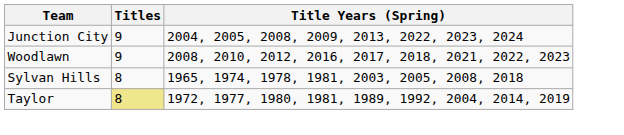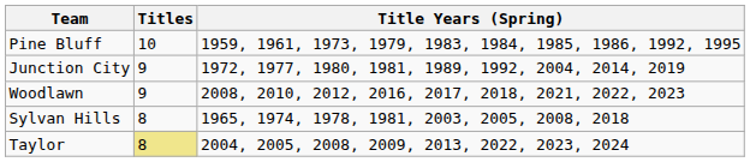+ row: Pine Bluff | 10 | 1959, 1961, 1973, 1979, 1983, 1984, 1985, 1986, 1992, 1995
Junction City | Title Years (Spring): 2004, 2005, 2008, 2009, 2013, 2022, 2023, 2024 -> 1972, 1977, 1980, 1981, 1989, 1992, 2004, 2014, 2019
Taylor | Title Years (Spring): 1972, 1977, 1980, 1981, 1989, 1992, 2004, 2014, 2019 -> 2004, 2005, 2008, 2009, 2013, 2022, 2023, 2024
